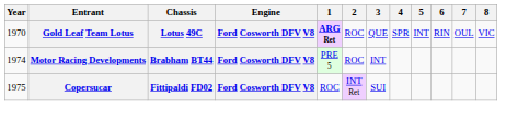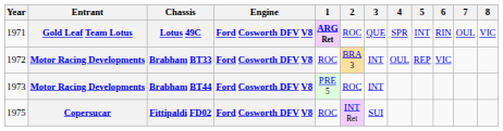Lotus 49C | Year: 1970 -> 1971
+ row: 1972 | Motor Racing Developments | Brabham BT33 | Ford Cosworth DFV V8 | ROC | BRA 3 | INT | OUL | REP | VIC
Brabham BT44 | Year: 1974 -> 1973
